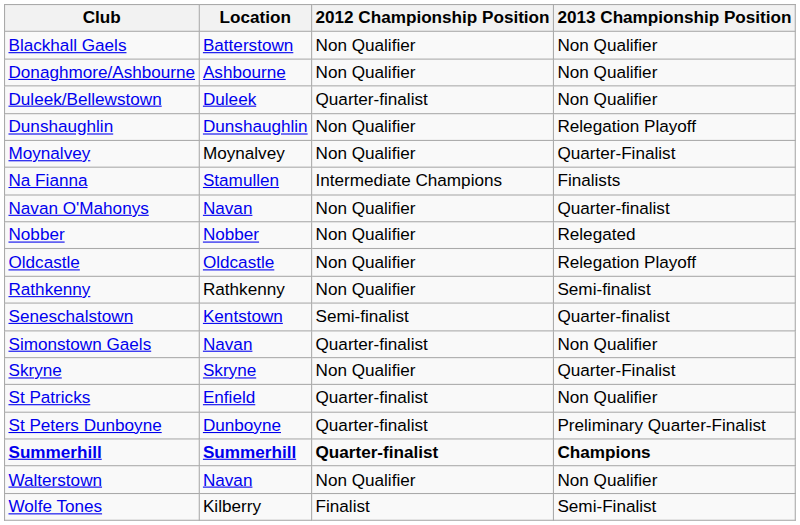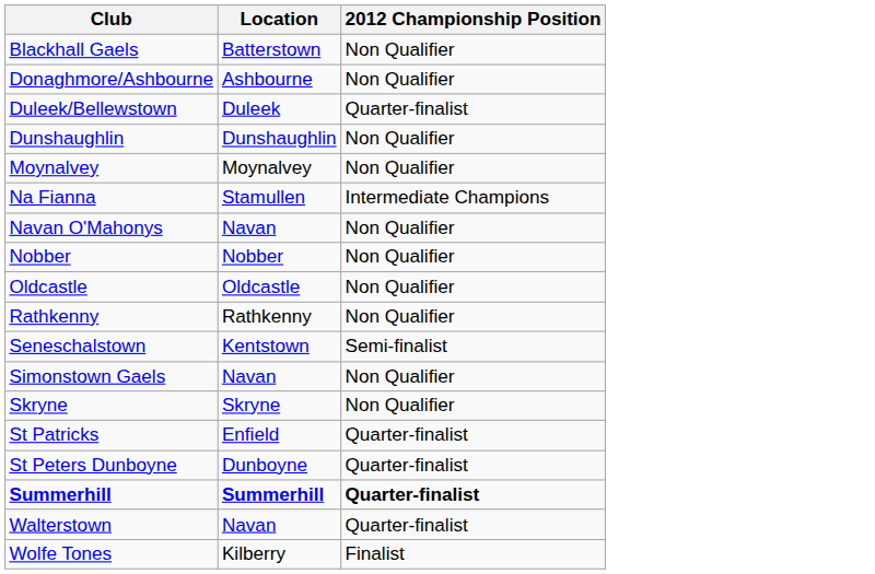- column: 2013 Championship Position | Non Qualifier | Non Qualifier | Non Qualifier | Relegation Playoff | Quarter-Finalist | Finalists | Quarter-finalist | Relegated | Relegation Playoff | Semi-finalist | Quarter-finalist | Non Qualifier | Quarter-Finalist | Non Qualifier | Preliminary Quarter-Finalist | Champions | Non Qualifier | Semi-Finalist
Simonstown Gaels | 2012 Championship Position: Quarter-finalist -> Non Qualifier
Walterstown | 2012 Championship Position: Non Qualifier -> Quarter-finalist
